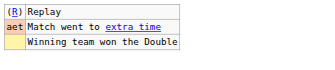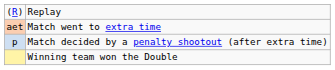+ row: p | Match decided by a penalty shootout (after extra time)
